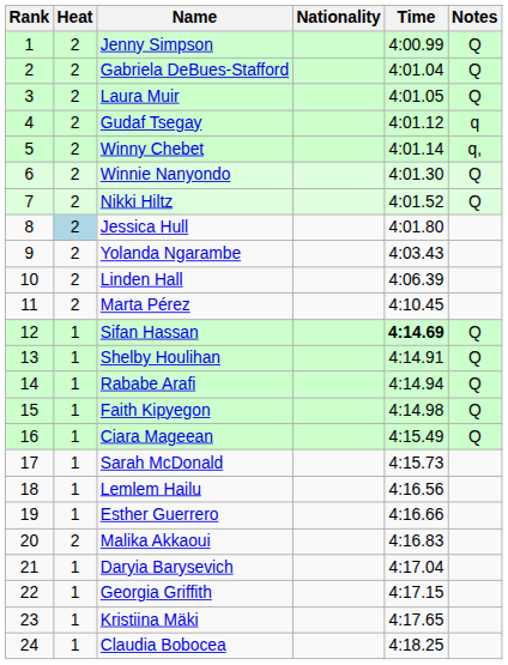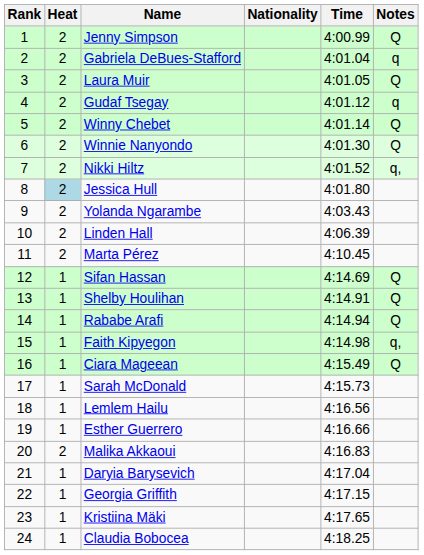Gabriela DeBues-Stafford | Notes: Q -> q
Winny Chebet | Notes: q, -> Q
Nikki Hiltz | Notes: Q -> q,
Sifan Hassan | Time: bold -> normal
Faith Kipyegon | Notes: Q -> q,
